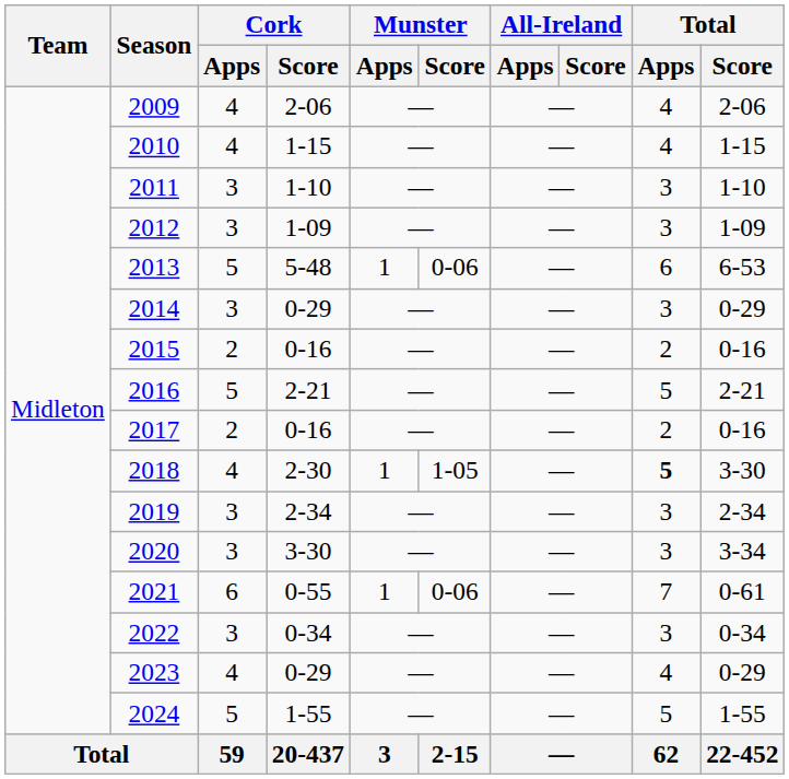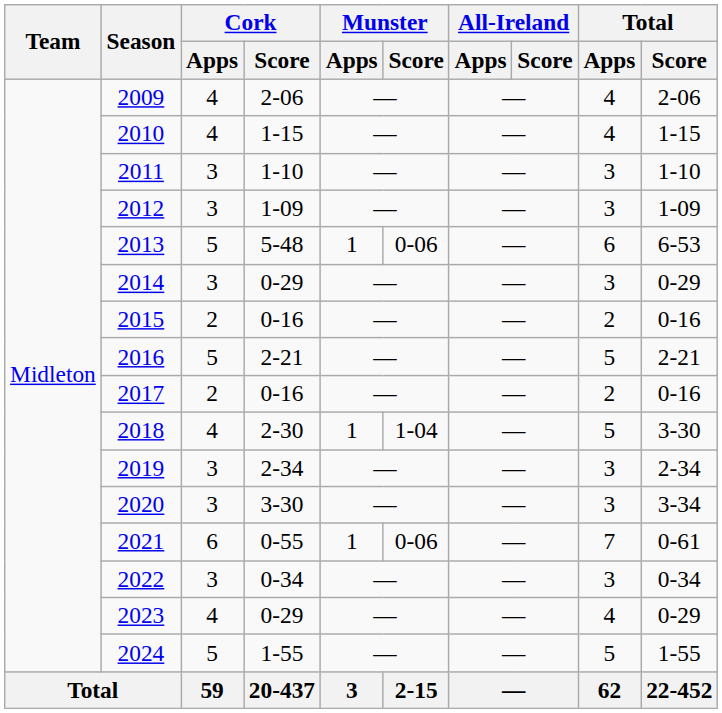2018 | Munster / Score: 1-05 -> 1-04
2018 | Total / Apps: bold -> normal
